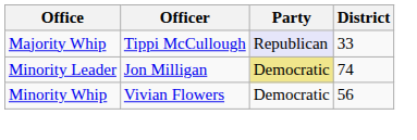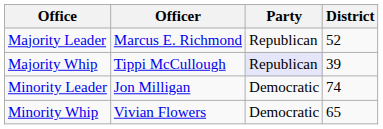+ row: Majority Leader | Marcus E. Richmond | Republican | 52
Majority Whip | District: 33 -> 39
Minority Leader | Party: khaki background -> no background
Minority Whip | District: 56 -> 65
